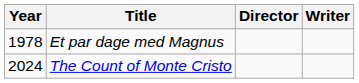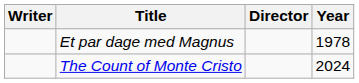columns swapped: Year <-> Writer
